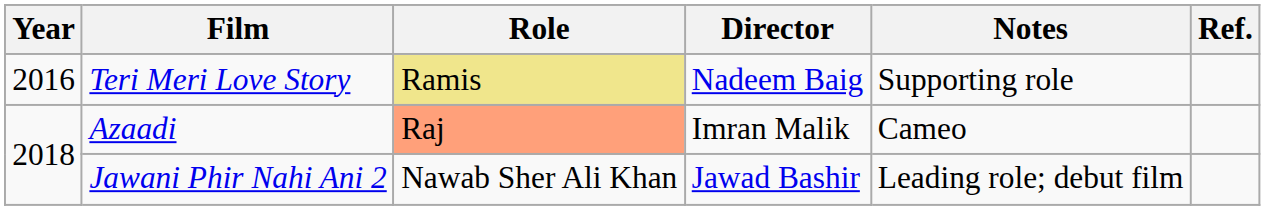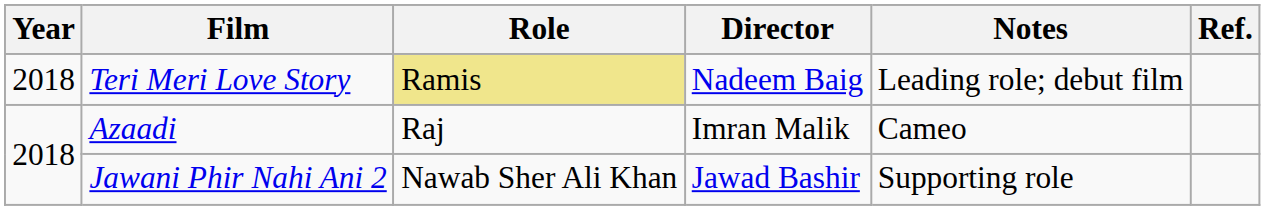Teri Meri Love Story | Year: 2016 -> 2018
Teri Meri Love Story | Notes: Supporting role -> Leading role; debut film
Azaadi | Role: lightsalmon background -> no background
Jawani Phir Nahi Ani 2 | Notes: Leading role; debut film -> Supporting role
